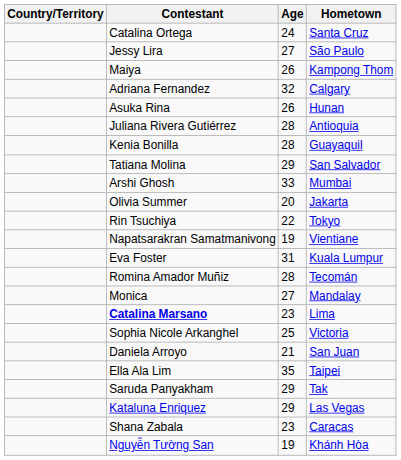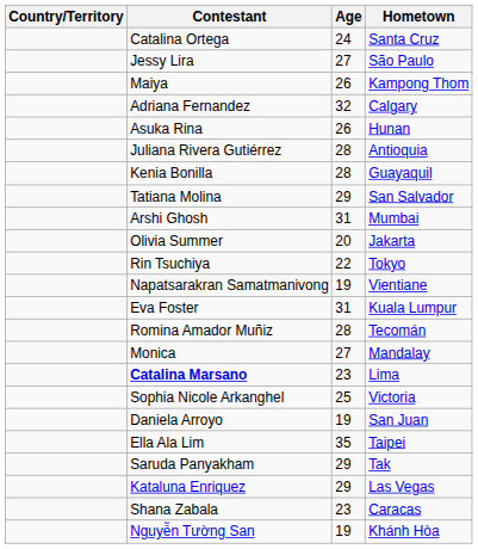Arshi Ghosh | Age: 33 -> 31
Daniela Arroyo | Age: 21 -> 19
